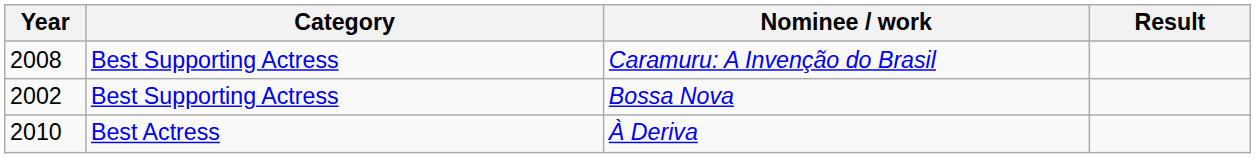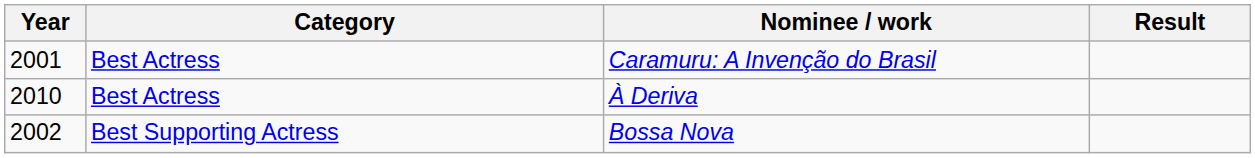Caramuru: A Invenção do Brasil | Year: 2008 -> 2001
Caramuru: A Invenção do Brasil | Category: Best Supporting Actress -> Best Actress
rows swapped: Bossa Nova <-> À Deriva
